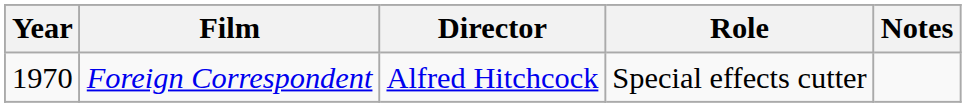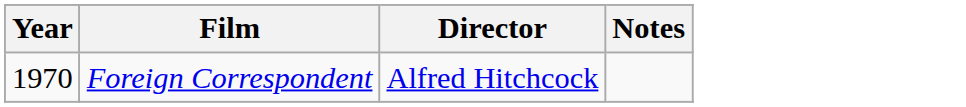- column: Role | Special effects cutter
